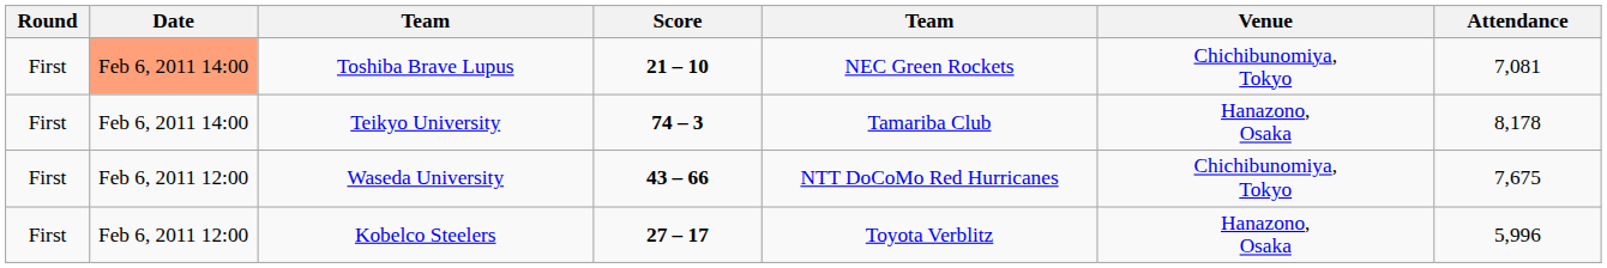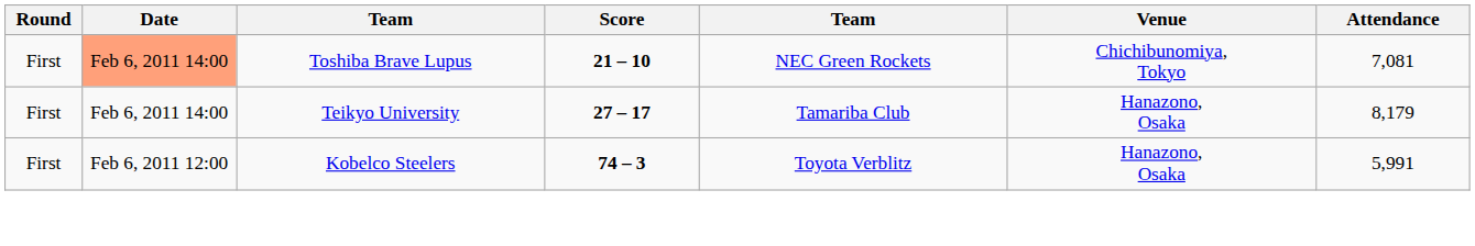Teikyo University | Score: 74 – 3 -> 27 – 17
Teikyo University | Attendance: 8,178 -> 8,179
- row: First | Feb 6, 2011 12:00 | Waseda University | 43 – 66 | NTT DoCoMo Red Hurricanes | Chichibunomiya, Tokyo | 7,675
Kobelco Steelers | Score: 27 – 17 -> 74 – 3
Kobelco Steelers | Attendance: 5,996 -> 5,991
